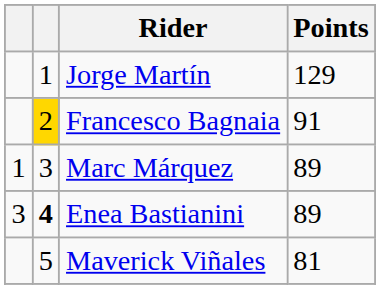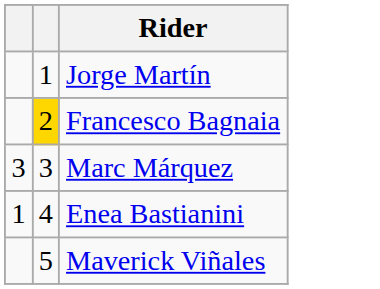- column: Points | 129 | 91 | 89 | 89 | 81
Marc Márquez | column 1: 1 -> 3
Enea Bastianini | column 1: 3 -> 1
Enea Bastianini | column 2: bold -> normal
